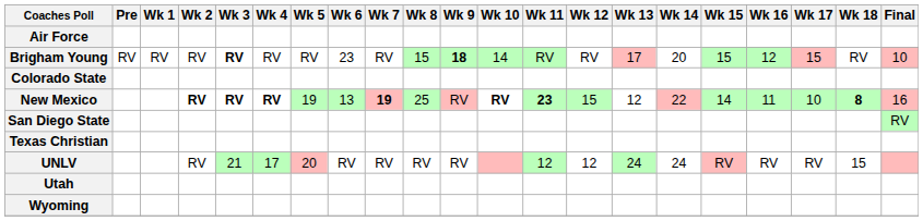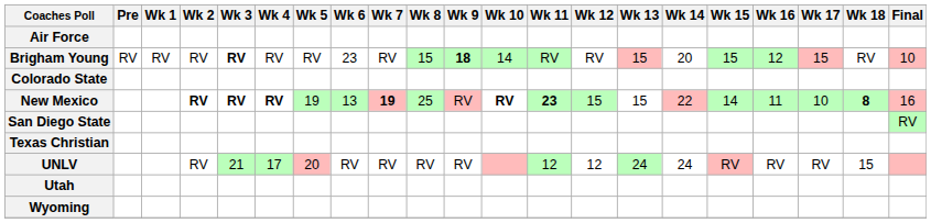Brigham Young | Wk 13: 17 -> 15
New Mexico | Wk 13: 12 -> 15
